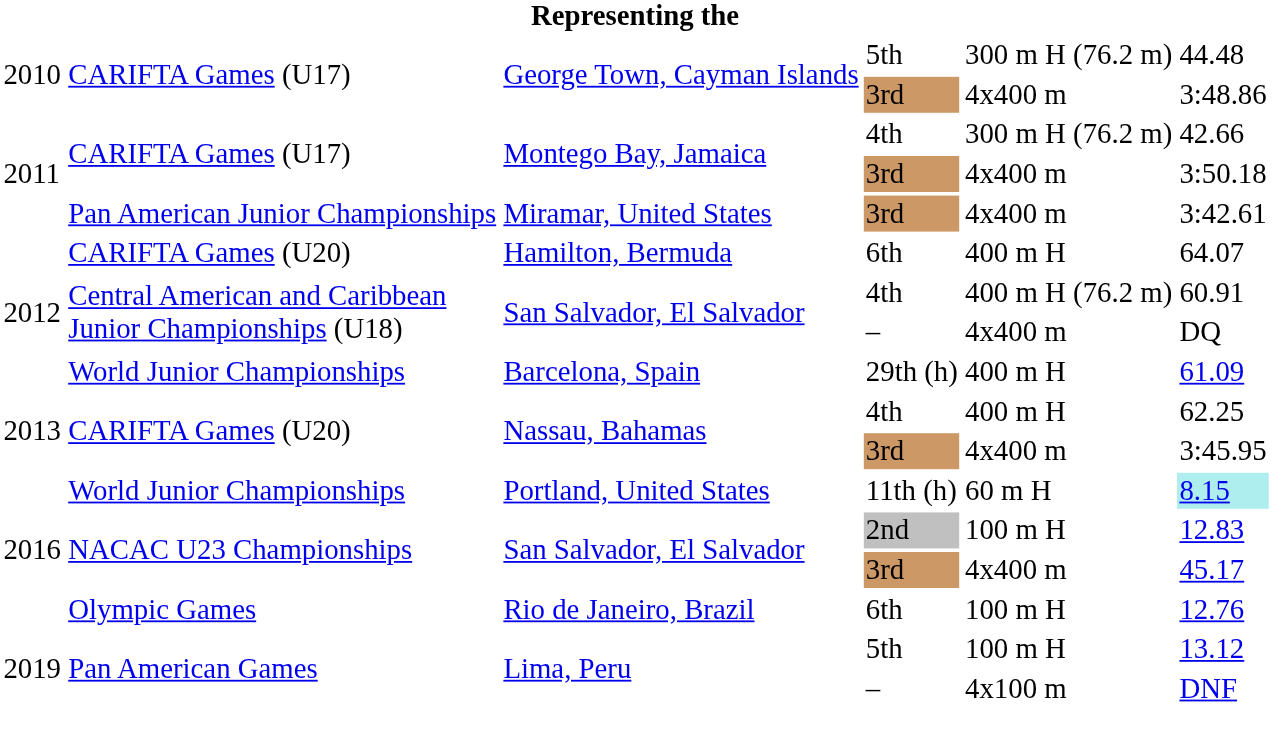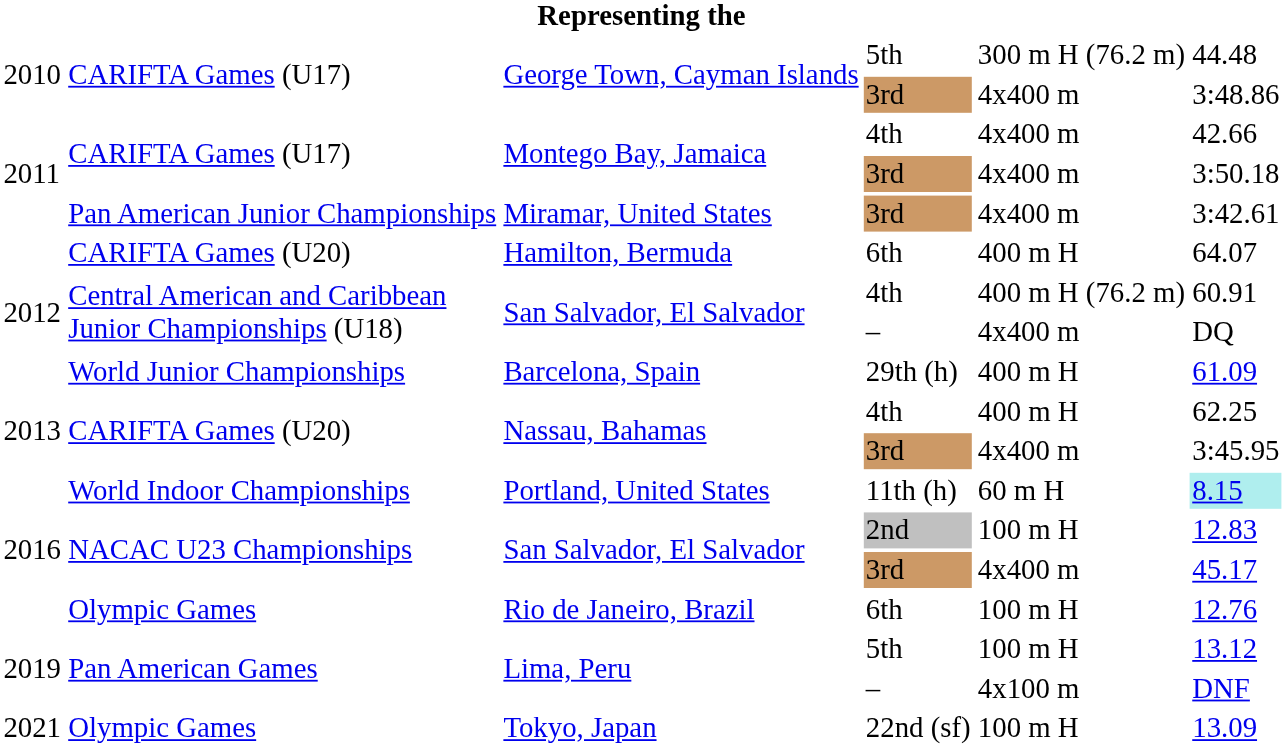Montego Bay, Jamaica / 4th | column 5: 300 m H (76.2 m) -> 4x400 m
Portland, United States | column 2: World Junior Championships -> World Indoor Championships
+ row: 2021 | Olympic Games | Tokyo, Japan | 22nd (sf) | 100 m H | 13.09
